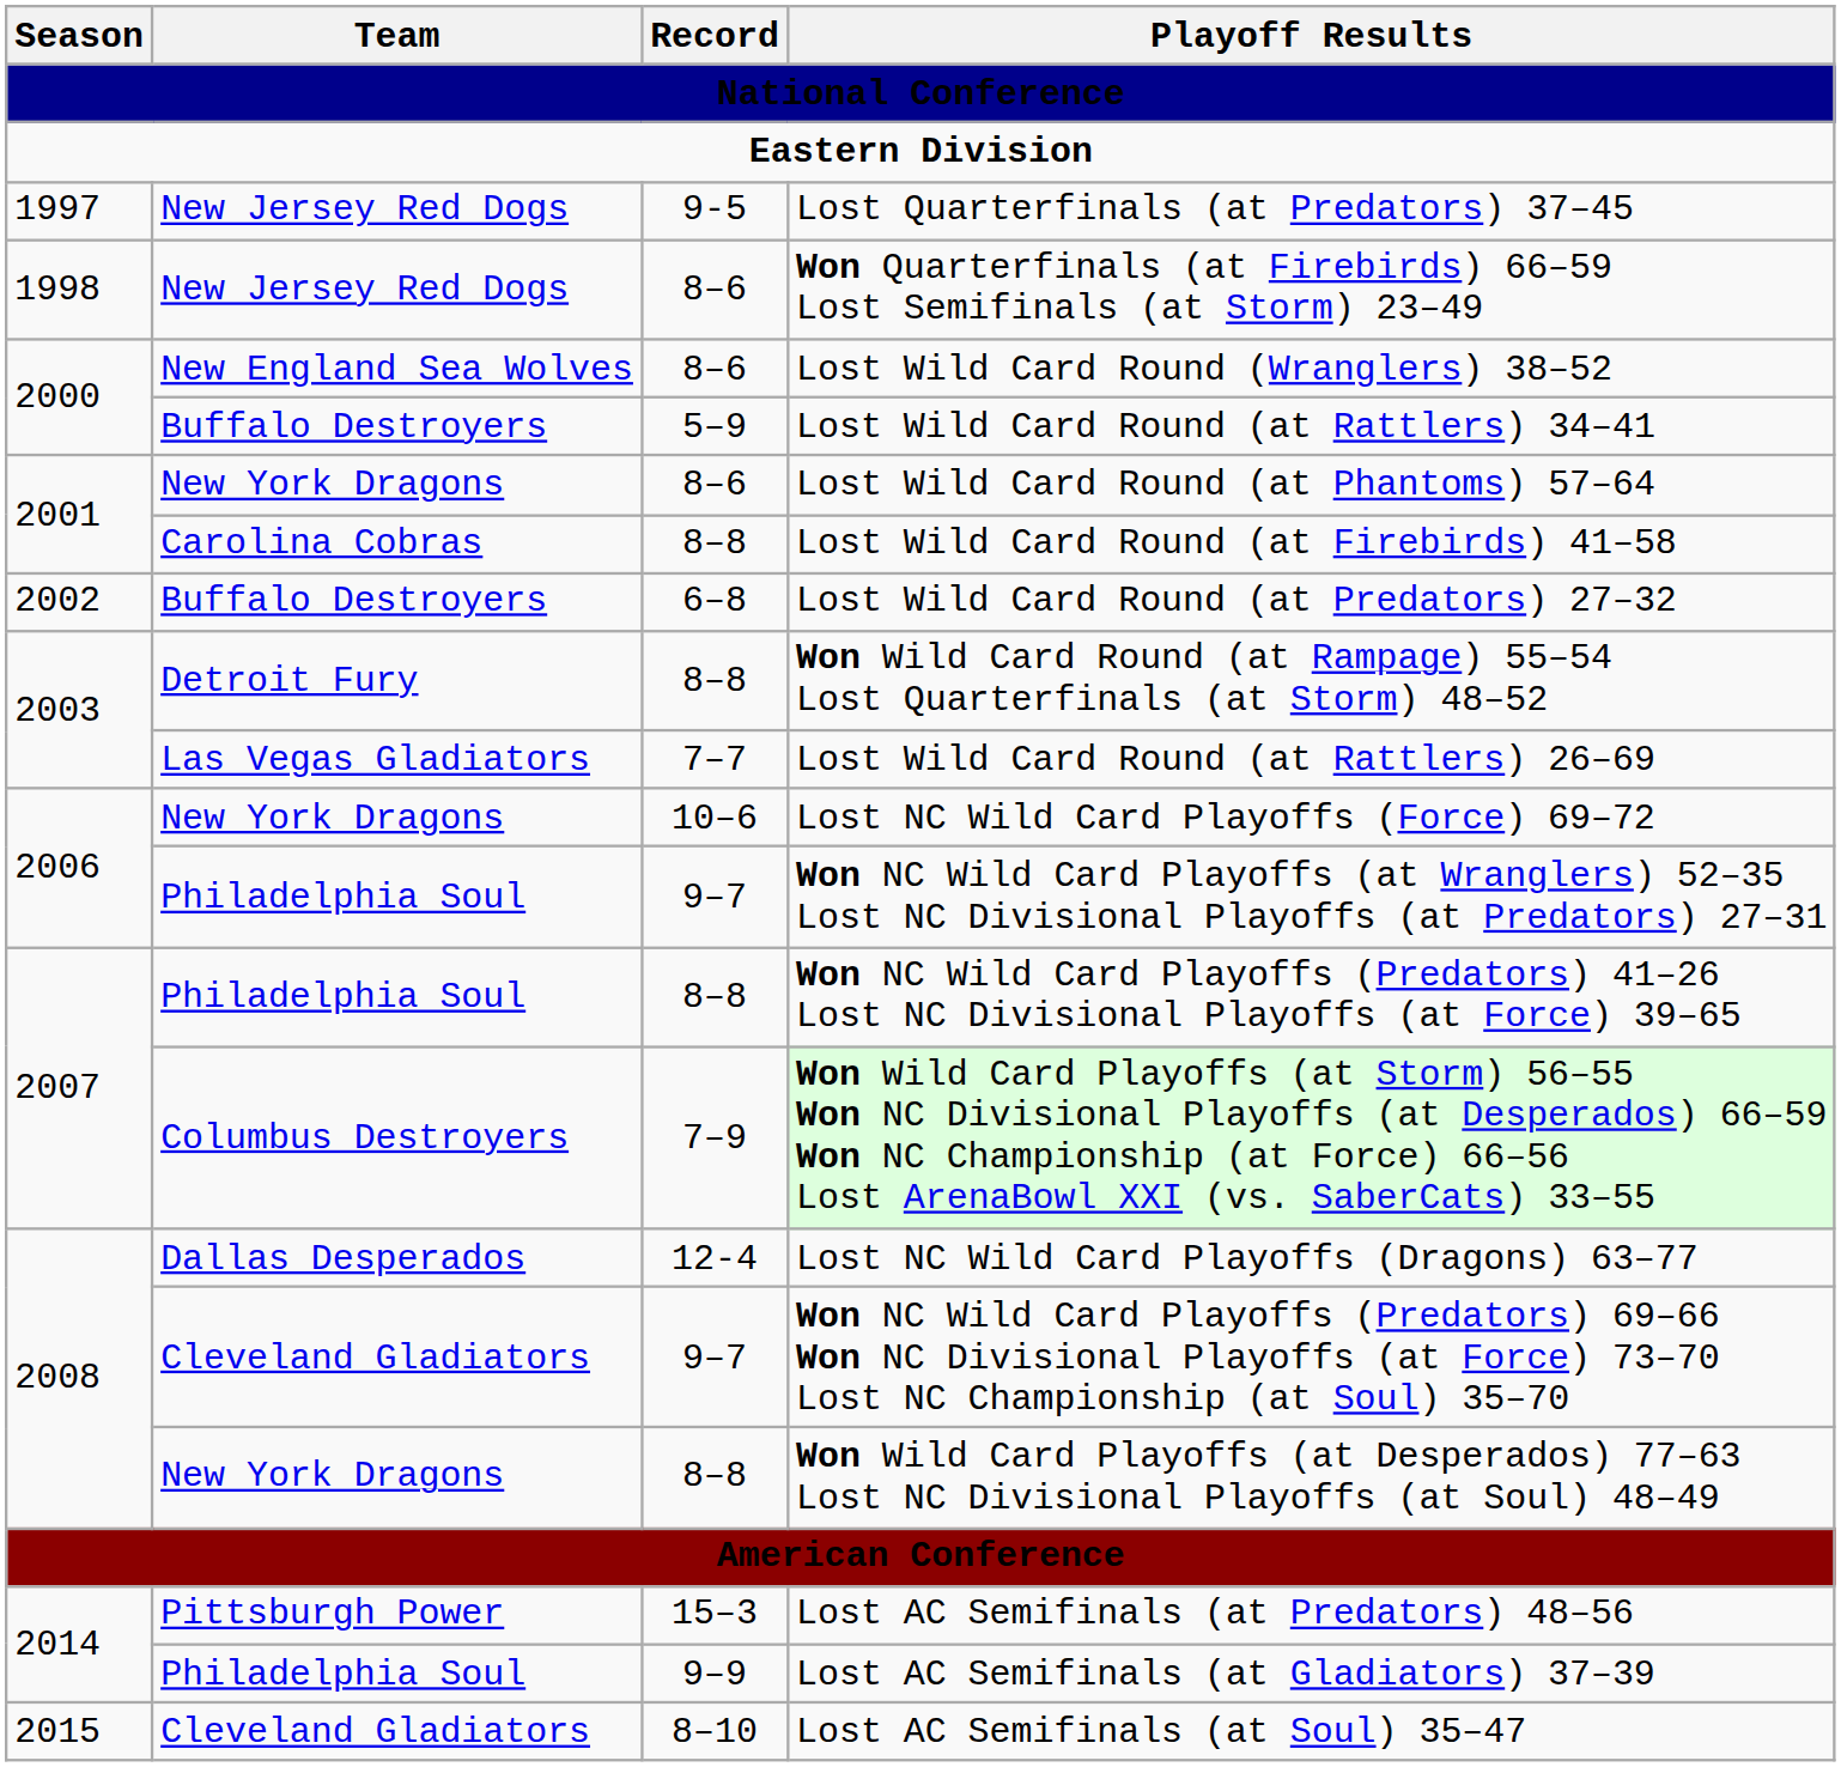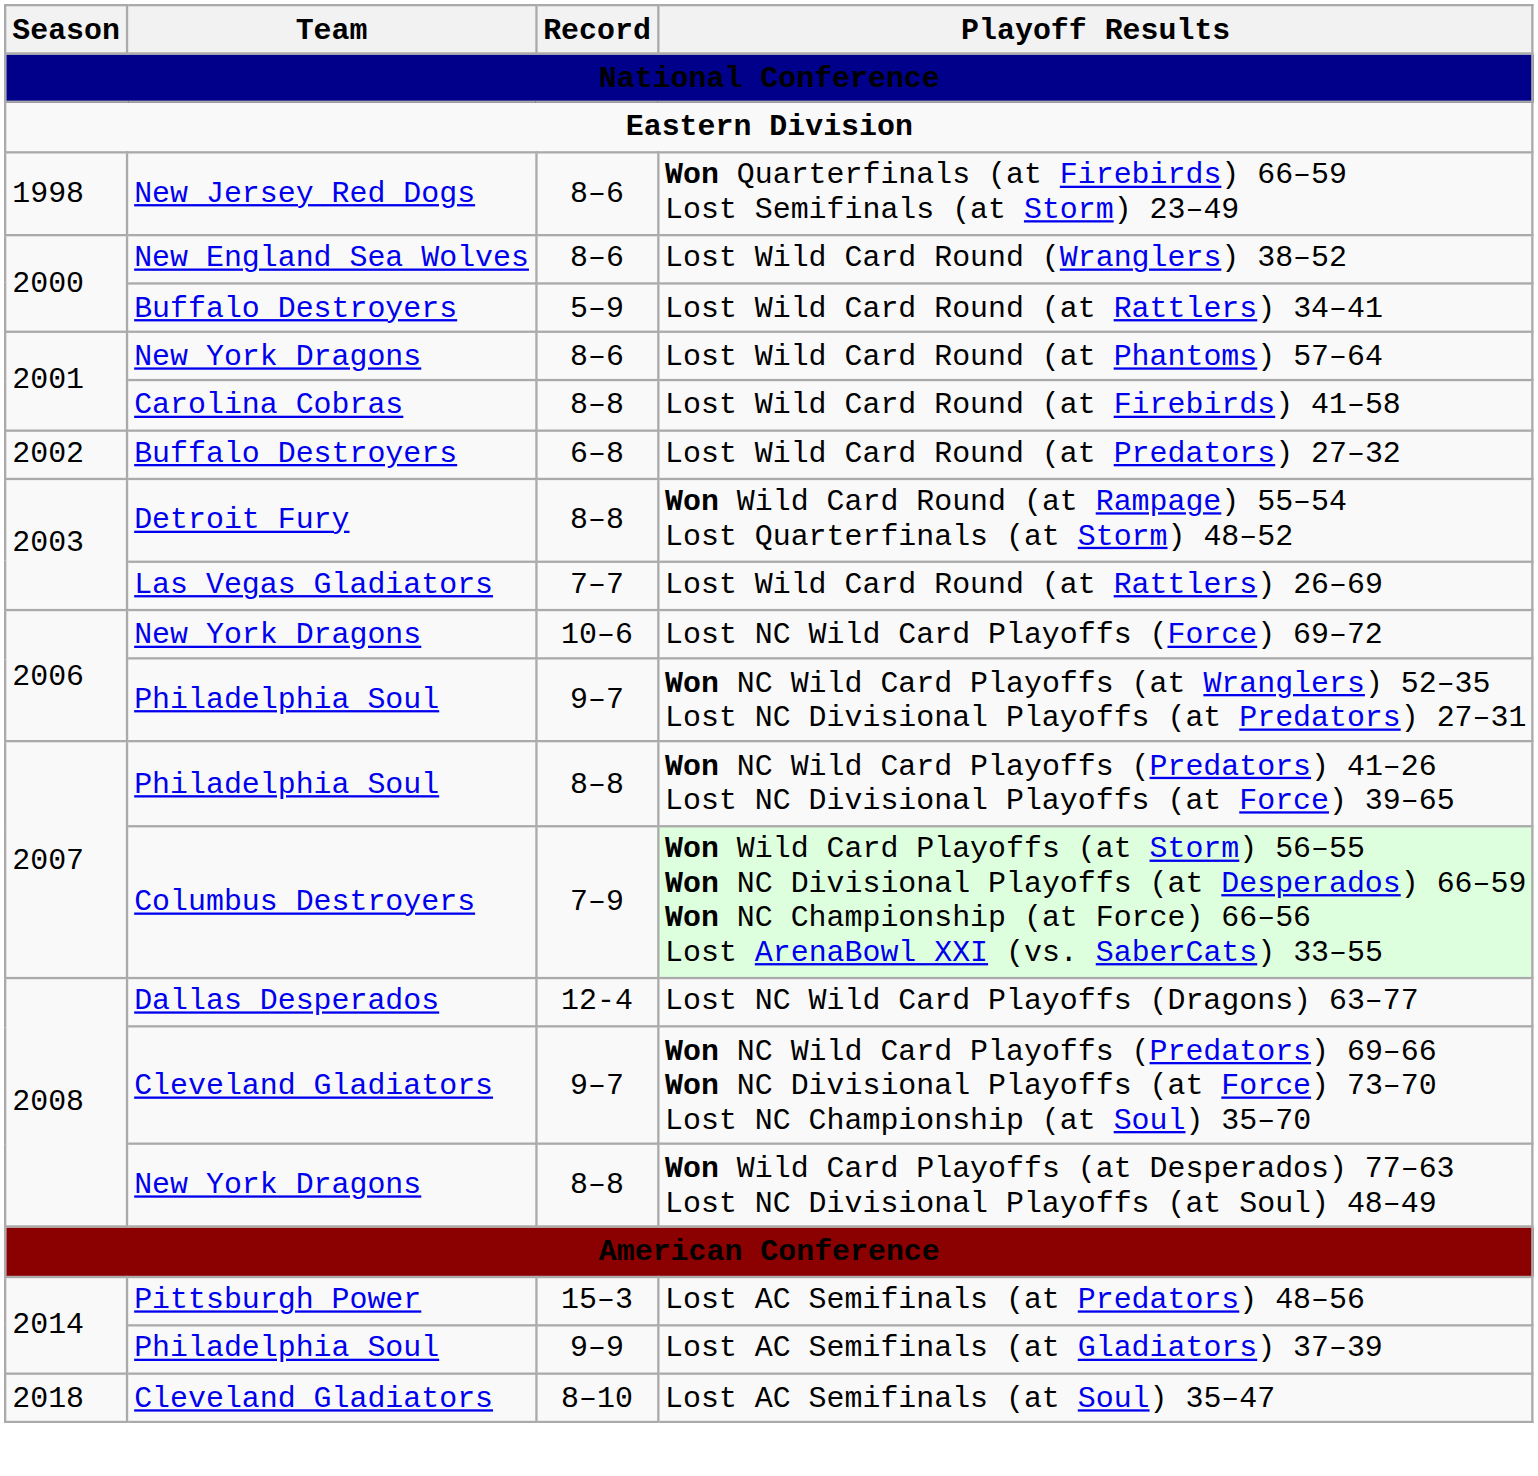- row: 1997 | New Jersey Red Dogs | 9-5 | Lost Quarterfinals (at Predators) 37–45
Lost AC Semifinals (at Soul) 35–47 | Season: 2015 -> 2018
